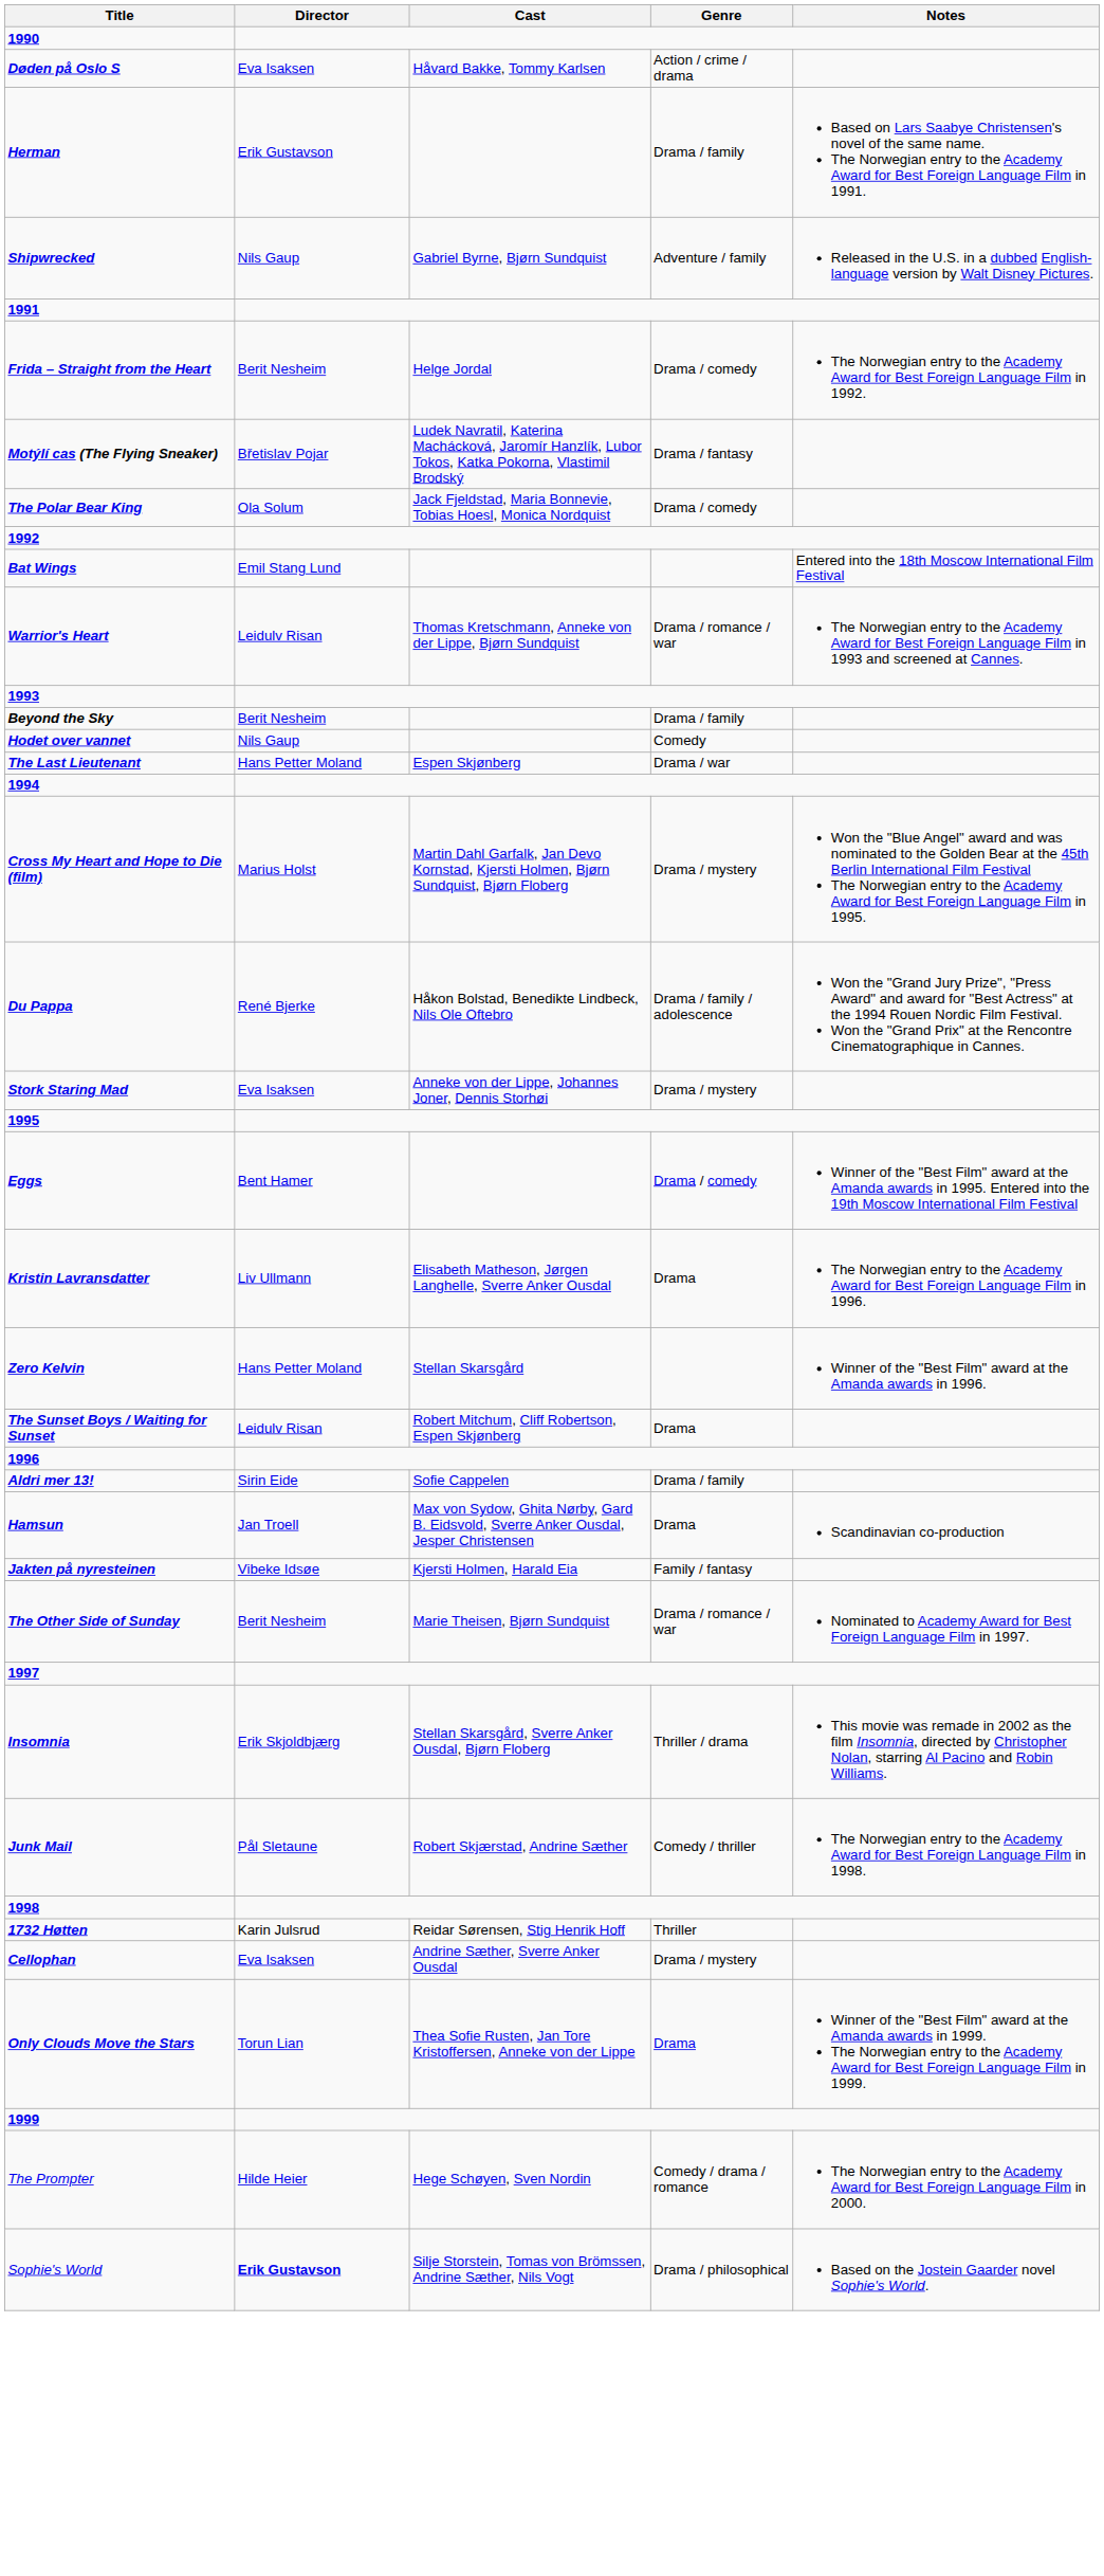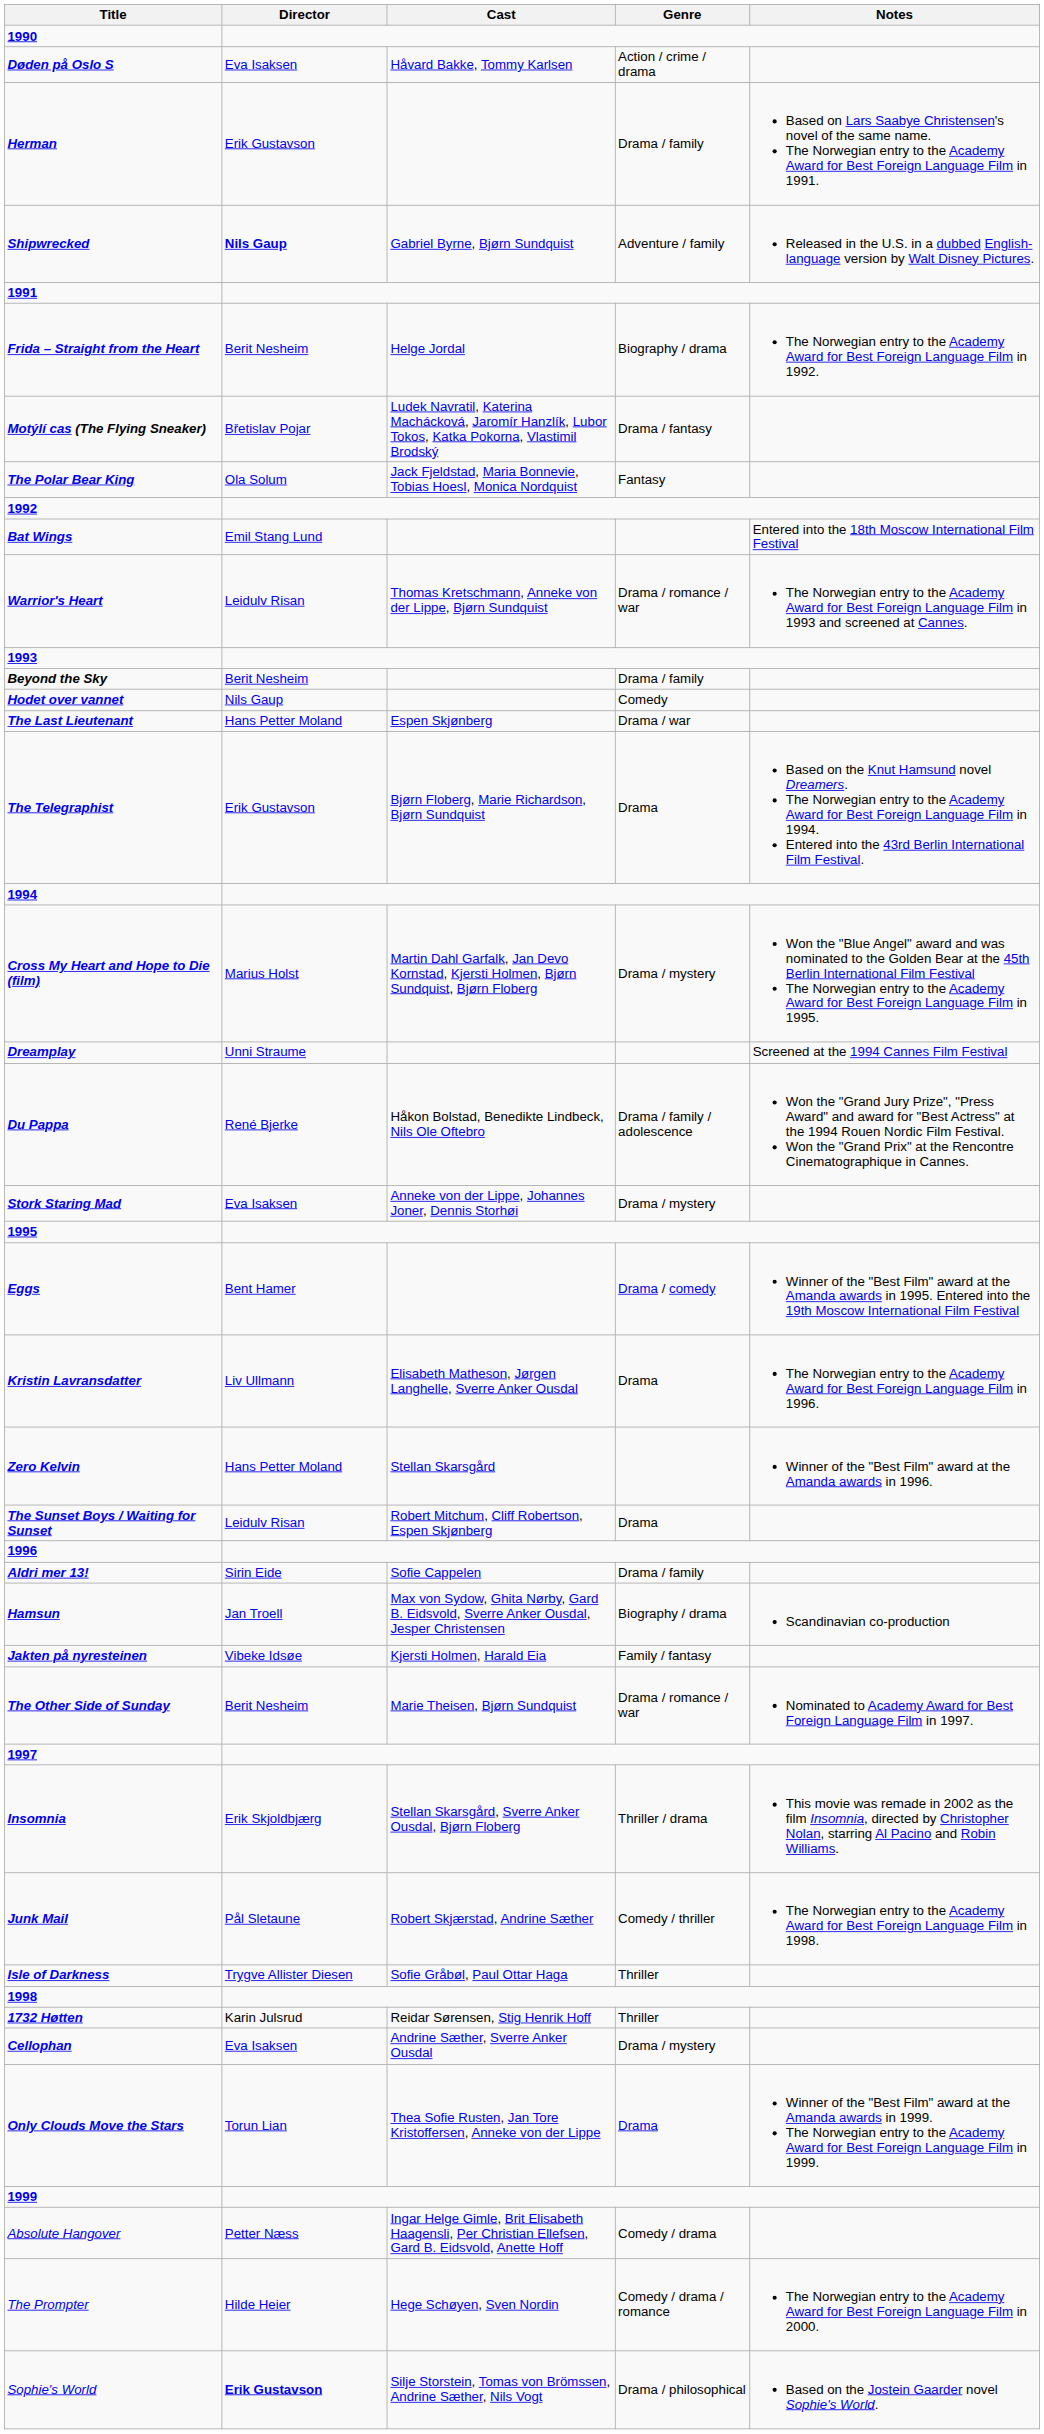Shipwrecked | Director: normal -> bold
Frida – Straight from the Heart | Genre: Drama / comedy -> Biography / drama
The Polar Bear King | Genre: Drama / comedy -> Fantasy
+ row: The Telegraphist | Erik Gustavson | Bjørn Floberg, Marie Richardson, Bjørn Sundquist | Drama | Based on the Knut Hamsund novel Dreamers. The Norwegian entry to the Academy Award for Best Foreign Language Film in 1994. Entered into the 43rd Berlin International Film Festival.
+ row: Dreamplay | Unni Straume | Screened at the 1994 Cannes Film Festival
Hamsun | Genre: Drama -> Biography / drama
+ row: Isle of Darkness | Trygve Allister Diesen | Sofie Gråbøl, Paul Ottar Haga | Thriller
+ row: Absolute Hangover | Petter Næss | Ingar Helge Gimle, Brit Elisabeth Haagensli, Per Christian Ellefsen, Gard B. Eidsvold, Anette Hoff | Comedy / drama
